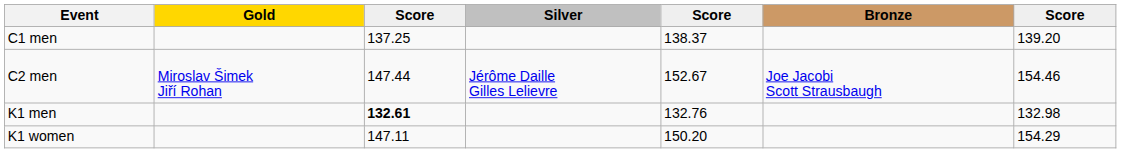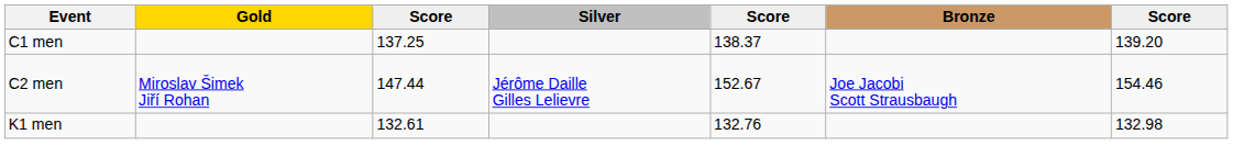K1 men | column 3: bold -> normal
- row: K1 women | 147.11 | 150.20 | 154.29
